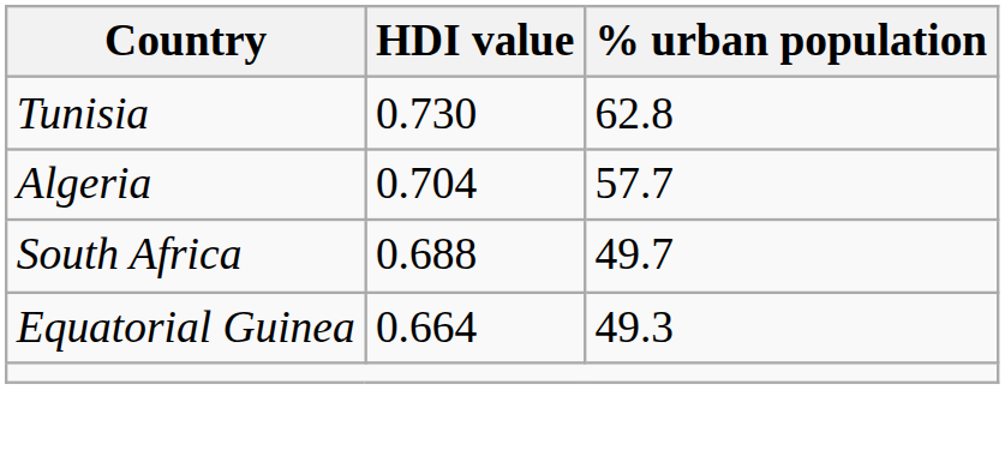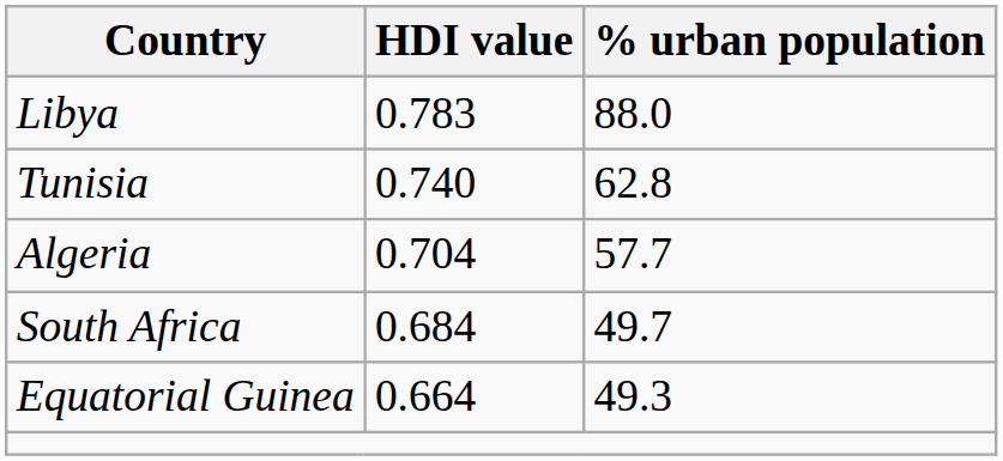+ row: Libya | 0.783 | 88.0
Tunisia | HDI value: 0.730 -> 0.740
South Africa | HDI value: 0.688 -> 0.684
